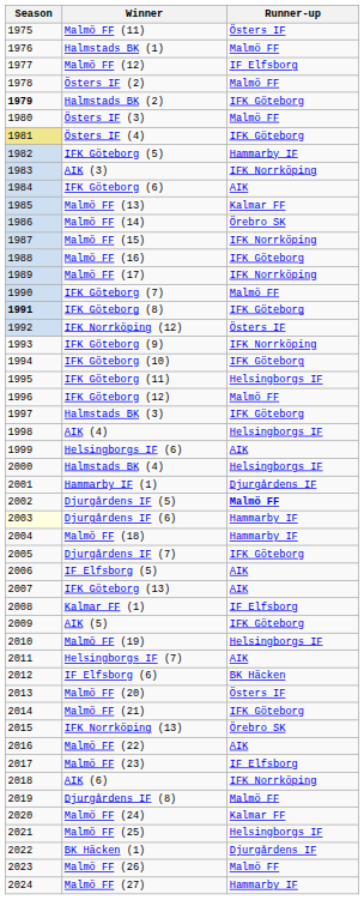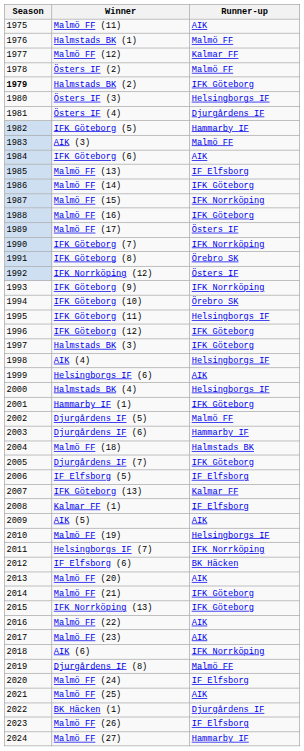Malmö FF (11) | Runner-up: Östers IF -> AIK
Malmö FF (12) | Runner-up: IF Elfsborg -> Kalmar FF
Östers IF (3) | Runner-up: Malmö FF -> Helsingborgs IF
Östers IF (4) | Season: khaki background -> no background
Östers IF (4) | Runner-up: IFK Göteborg -> Djurgårdens IF
AIK (3) | Runner-up: IFK Norrköping -> Malmö FF
Malmö FF (13) | Runner-up: Kalmar FF -> IF Elfsborg
Malmö FF (14) | Runner-up: Örebro SK -> IFK Göteborg
Malmö FF (17) | Runner-up: IFK Norrköping -> Östers IF
IFK Göteborg (7) | Runner-up: Malmö FF -> IFK Norrköping
IFK Göteborg (8) | Season: bold -> normal
IFK Göteborg (8) | Runner-up: IFK Göteborg -> Örebro SK
IFK Göteborg (10) | Runner-up: IFK Göteborg -> Örebro SK
IFK Göteborg (12) | Runner-up: Malmö FF -> IFK Göteborg
Hammarby IF (1) | Runner-up: Djurgårdens IF -> IFK Göteborg
Djurgårdens IF (5) | Runner-up: bold -> normal
Djurgårdens IF (6) | Season: lightyellow background -> no background
Malmö FF (18) | Runner-up: Hammarby IF -> Halmstads BK
IF Elfsborg (5) | Runner-up: AIK -> IF Elfsborg
IFK Göteborg (13) | Runner-up: AIK -> Kalmar FF
AIK (5) | Runner-up: IFK Göteborg -> AIK
Helsingborgs IF (7) | Runner-up: AIK -> IFK Norrköping
Malmö FF (20) | Runner-up: Östers IF -> AIK
IFK Norrköping (13) | Runner-up: Örebro SK -> IFK Göteborg
Malmö FF (23) | Runner-up: IF Elfsborg -> AIK
Malmö FF (24) | Runner-up: Kalmar FF -> IF Elfsborg
Malmö FF (25) | Runner-up: Helsingborgs IF -> AIK
Malmö FF (26) | Runner-up: Malmö FF -> IF Elfsborg
